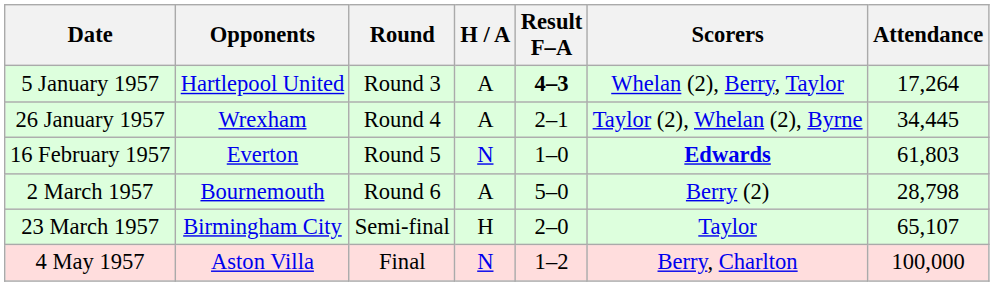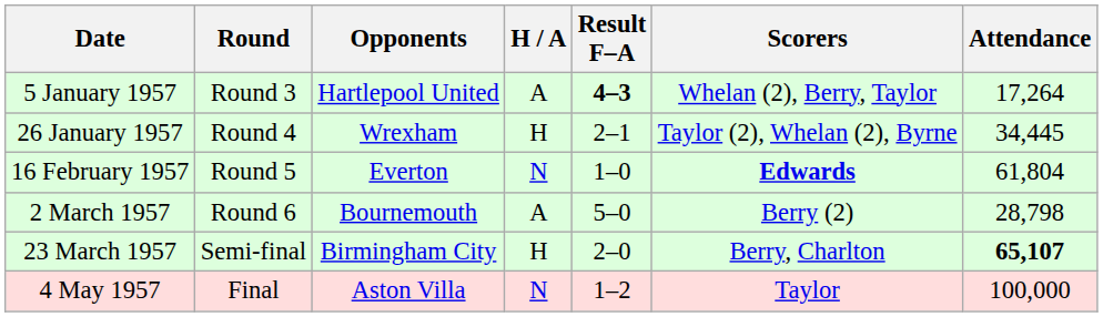columns swapped: Round <-> Opponents
26 January 1957 | H / A: A -> H
16 February 1957 | Attendance: 61,803 -> 61,804
23 March 1957 | Scorers: Taylor -> Berry, Charlton
23 March 1957 | Attendance: normal -> bold
4 May 1957 | Scorers: Berry, Charlton -> Taylor
